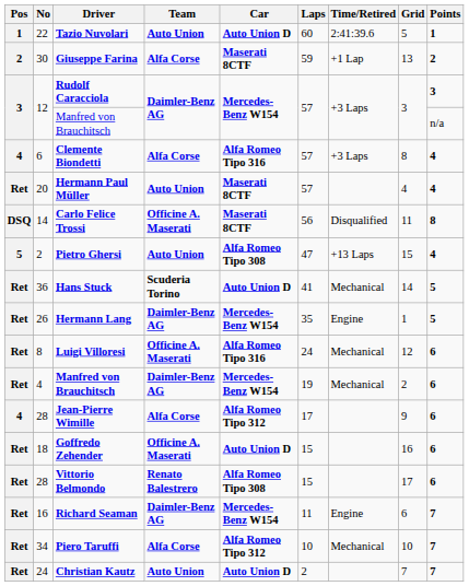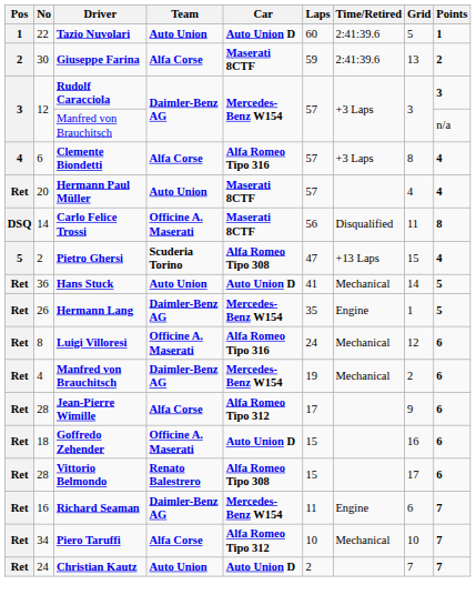Giuseppe Farina | Time/Retired: +1 Lap -> 2:41:39.6
Pietro Ghersi | Team: Auto Union -> Scuderia Torino
Hans Stuck | Team: Scuderia Torino -> Auto Union
Jean-Pierre Wimille | Pos: 4 -> Ret
